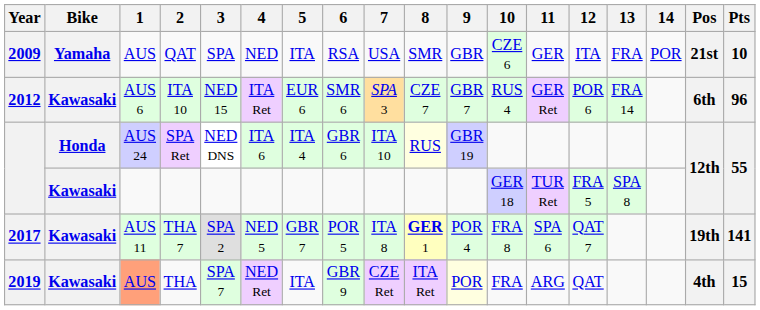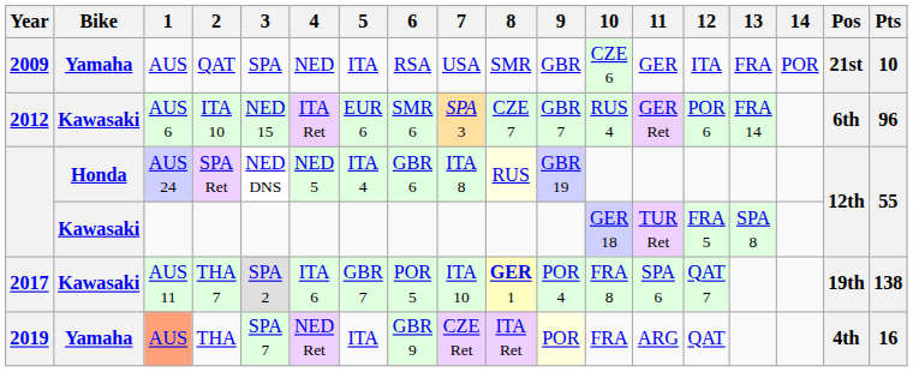SPA Ret | 4: ITA 6 -> NED 5
SPA Ret | 7: ITA 10 -> ITA 8
THA 7 | 4: NED 5 -> ITA 6
THA 7 | 7: ITA 8 -> ITA 10
THA 7 | Pts: 141 -> 138
THA | Bike: Kawasaki -> Yamaha
THA | Pts: 15 -> 16
